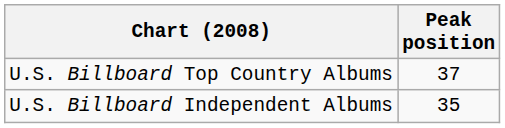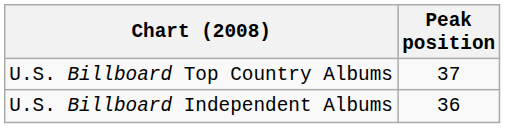U.S. Billboard Independent Albums | Peak position: 35 -> 36
